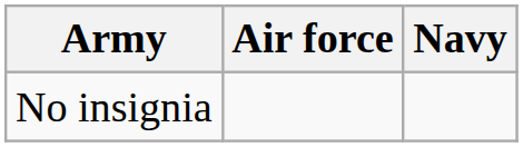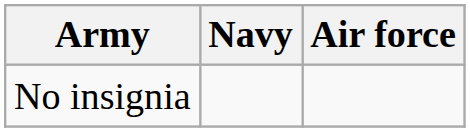columns swapped: Air force <-> Navy
